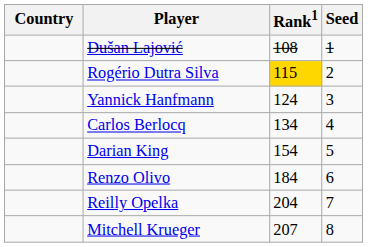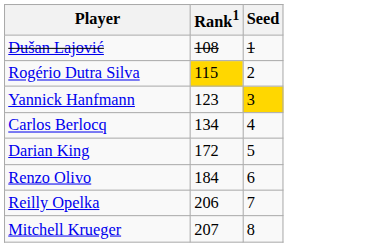- column: Country
Yannick Hanfmann | Rank1: 124 -> 123
Yannick Hanfmann | Seed: no background -> gold background
Darian King | Rank1: 154 -> 172
Reilly Opelka | Rank1: 204 -> 206
